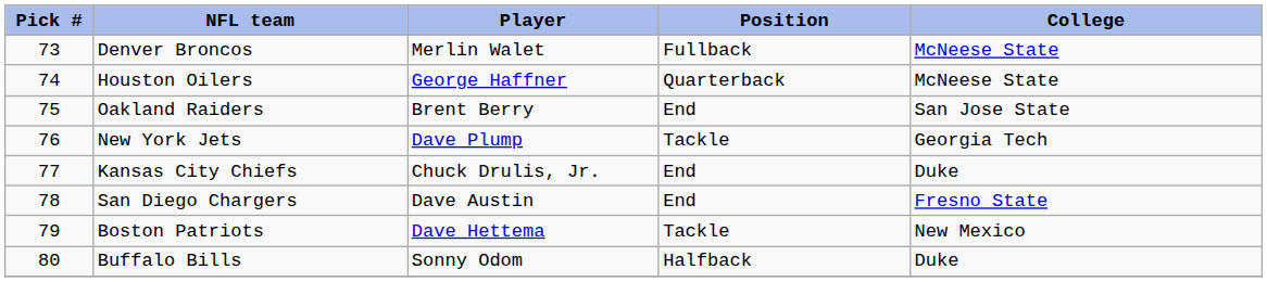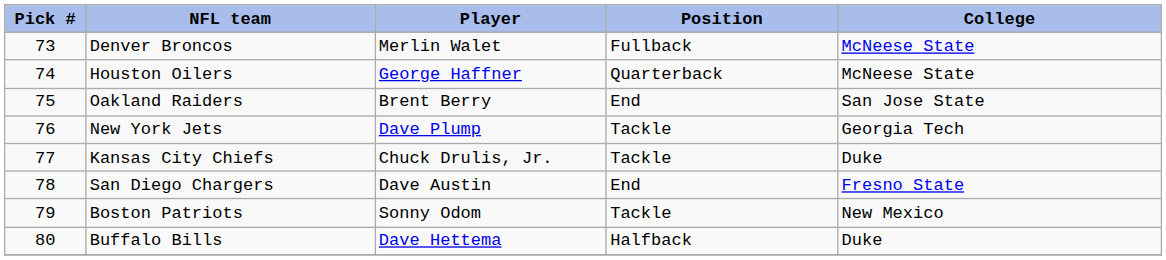Kansas City Chiefs | Position: End -> Tackle
Boston Patriots | Player: Dave Hettema -> Sonny Odom
Buffalo Bills | Player: Sonny Odom -> Dave Hettema
